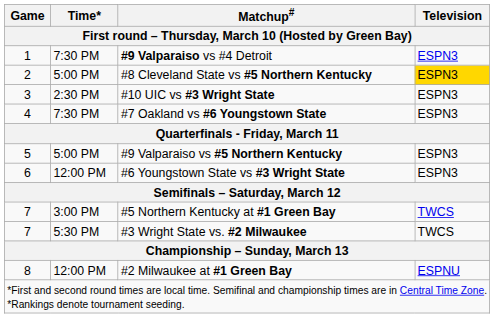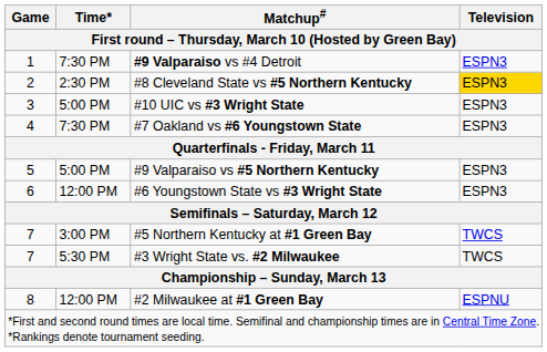#8 Cleveland State vs #5 Northern Kentucky | Time*: 5:00 PM -> 2:30 PM
#10 UIC vs #3 Wright State | Time*: 2:30 PM -> 5:00 PM
